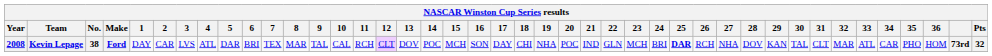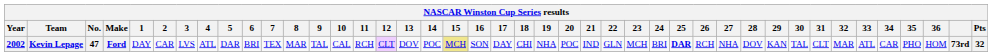Kevin Lepage | Year: 2008 -> 2002
Kevin Lepage | No.: 38 -> 47
Kevin Lepage | 15: no background -> khaki background
